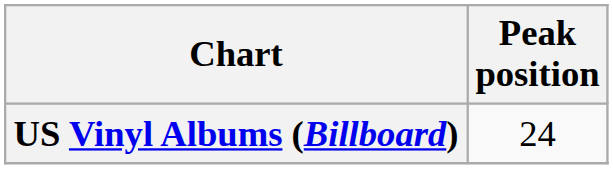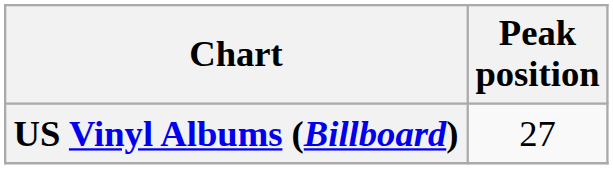US Vinyl Albums (Billboard) | Peak position: 24 -> 27
